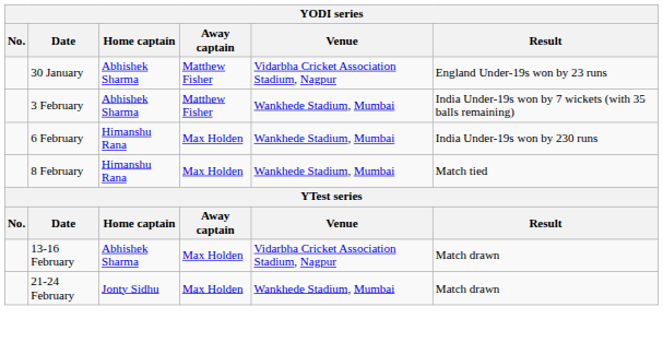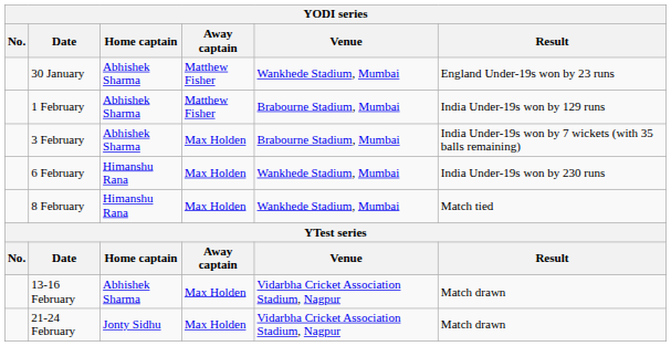30 January | Venue: Vidarbha Cricket Association Stadium, Nagpur -> Wankhede Stadium, Mumbai
+ row: 1 February | Abhishek Sharma | Matthew Fisher | Brabourne Stadium, Mumbai | India Under-19s won by 129 runs
3 February | Away captain: Matthew Fisher -> Max Holden
3 February | Venue: Wankhede Stadium, Mumbai -> Brabourne Stadium, Mumbai
21-24 February | Venue: Wankhede Stadium, Mumbai -> Vidarbha Cricket Association Stadium, Nagpur
